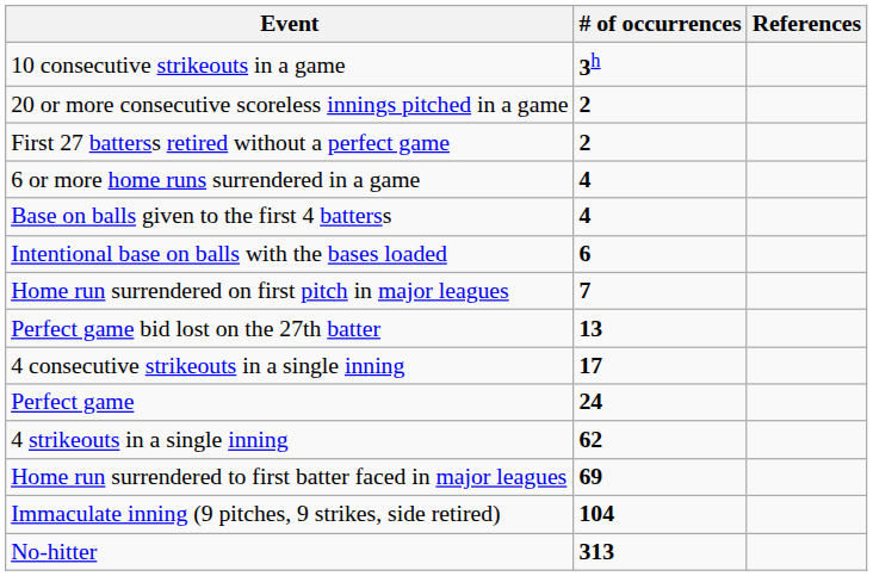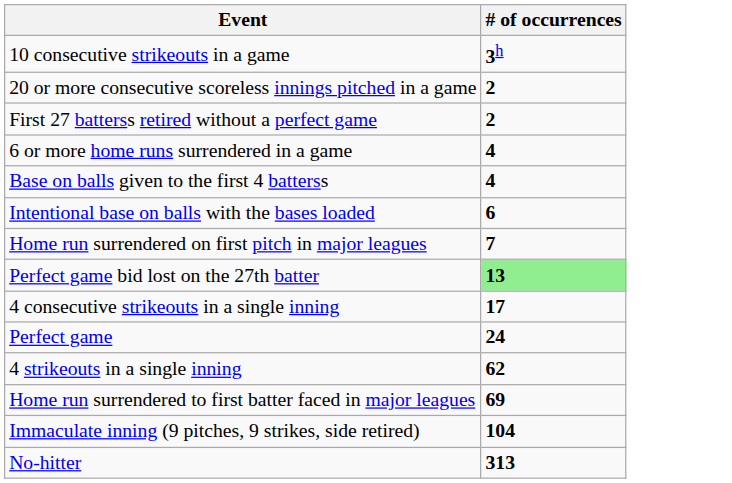- column: References
Perfect game bid lost on the 27th batter | # of occurrences: no background -> lightgreen background
